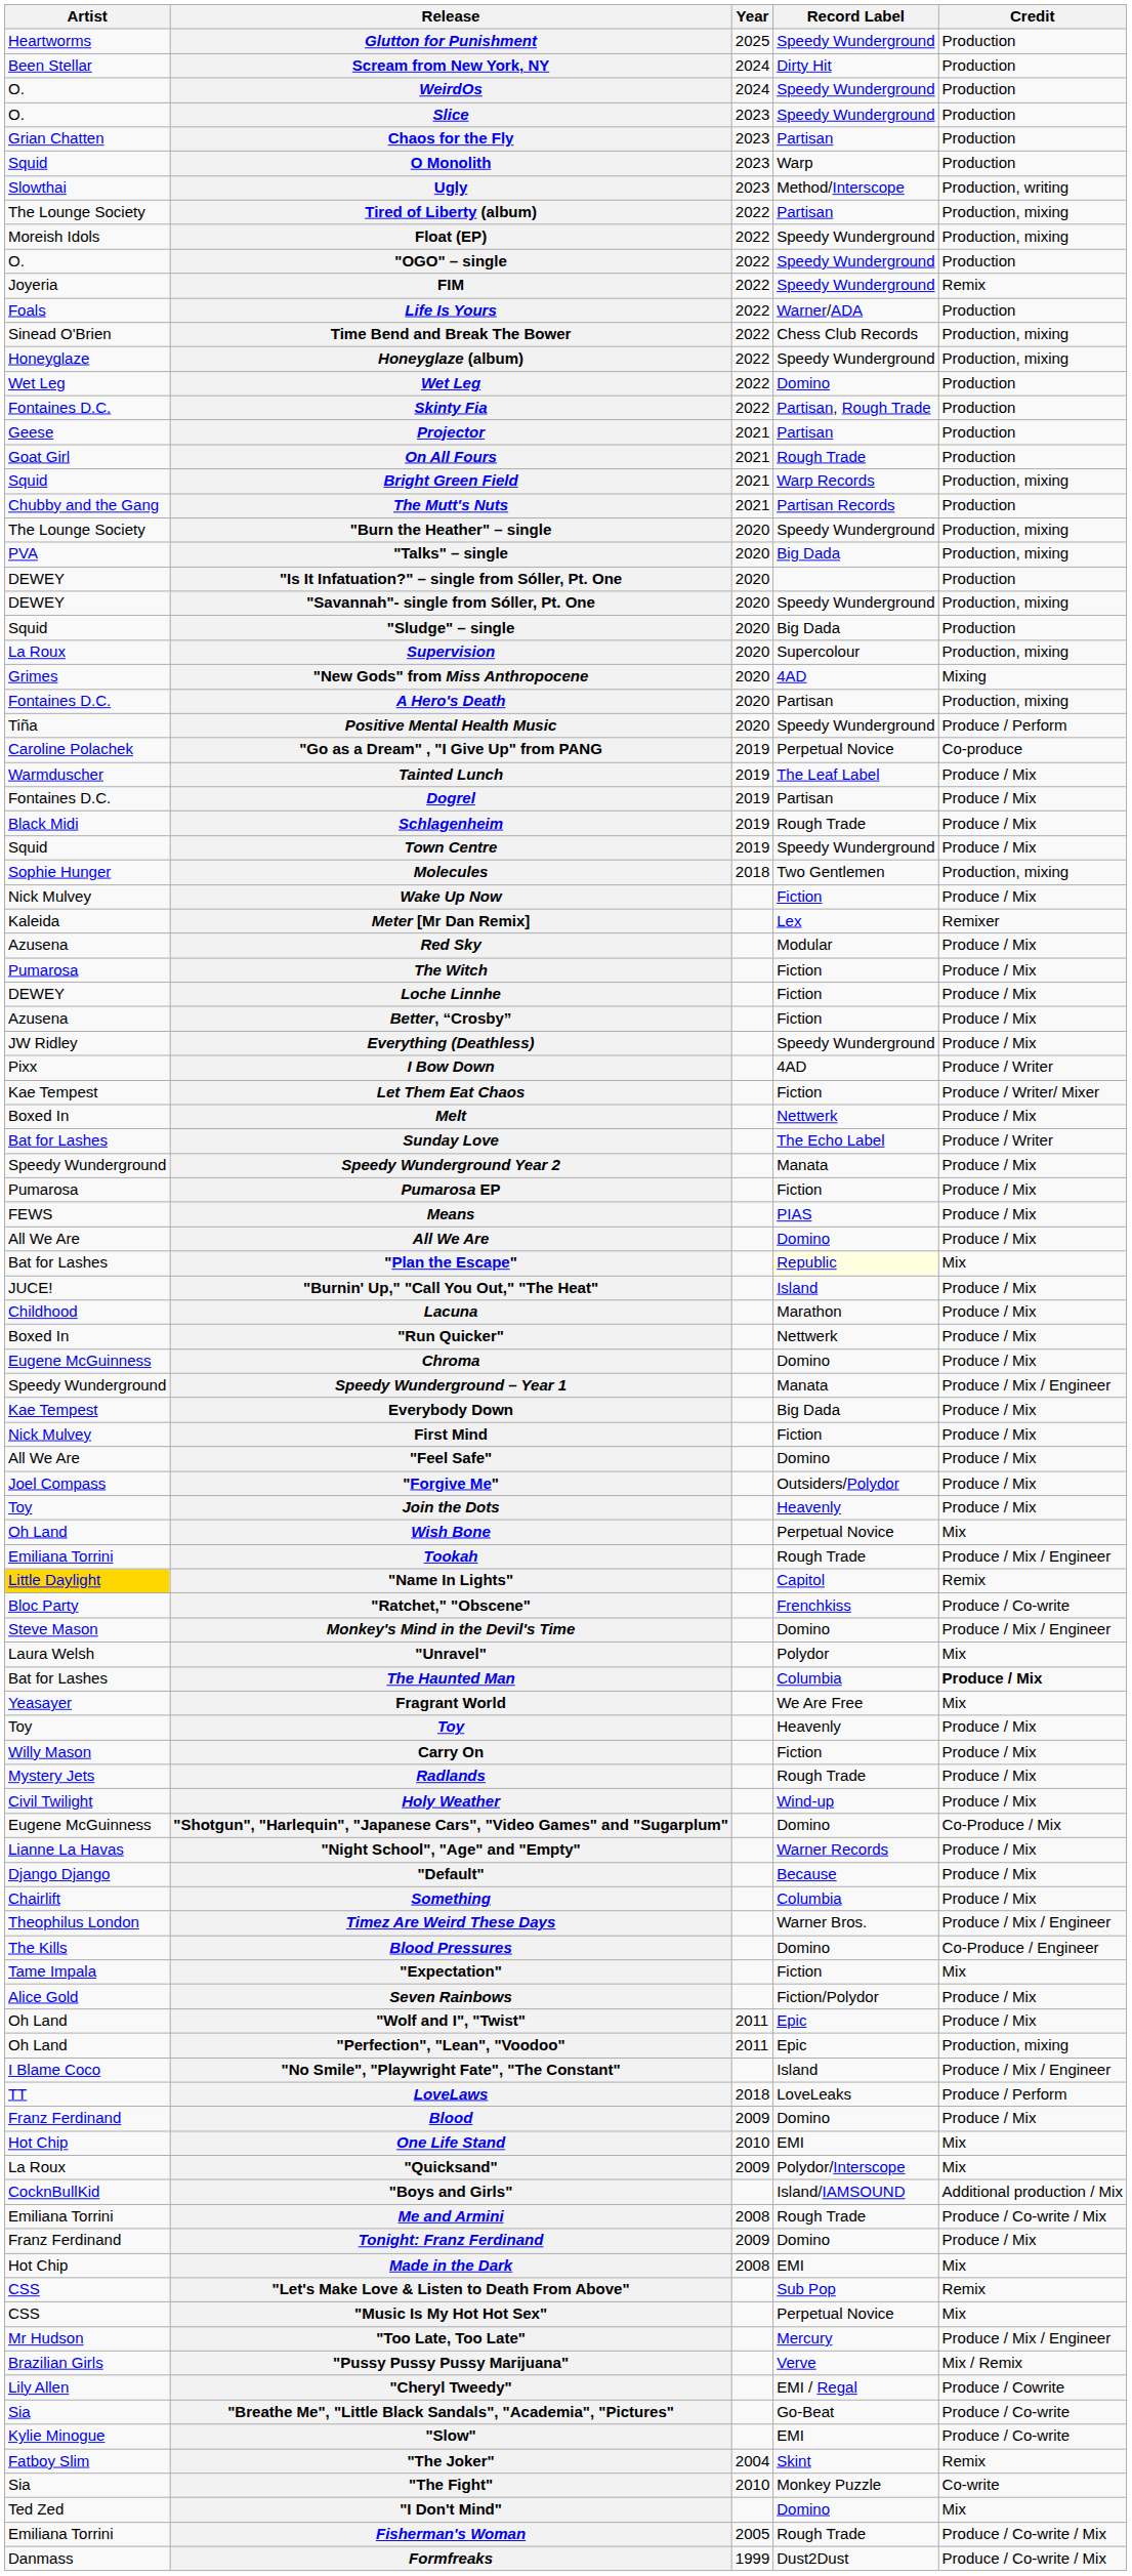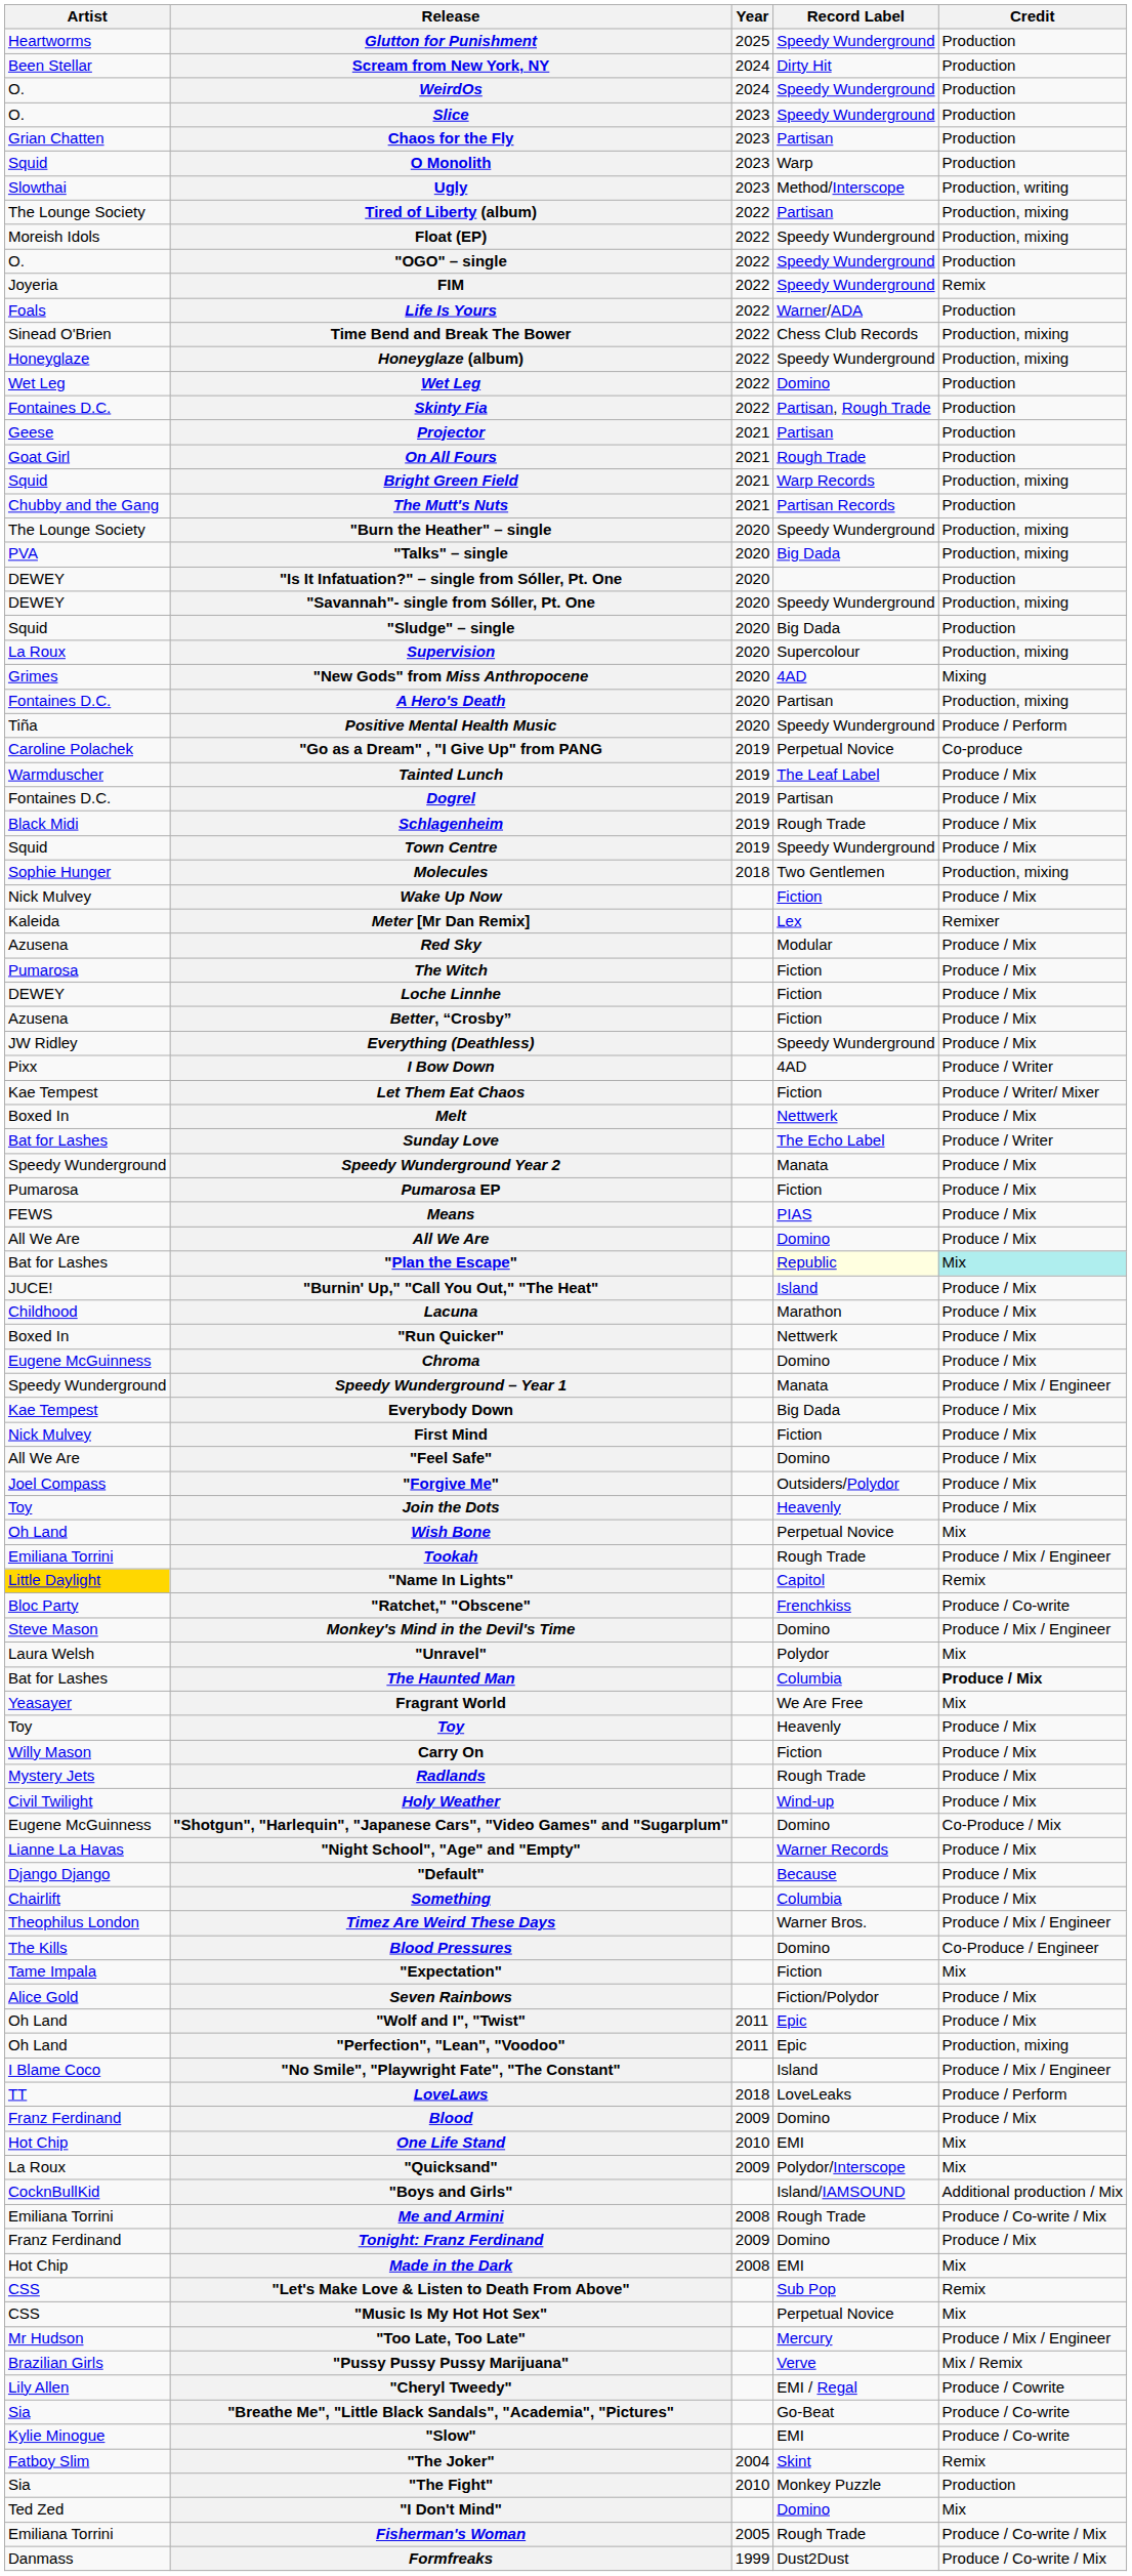"Plan the Escape" | Credit: no background -> paleturquoise background
"The Fight" | Credit: Co-write -> Production
